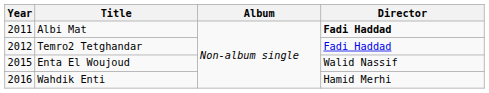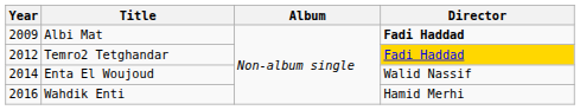Albi Mat | Year: 2011 -> 2009
Temro2 Tetghandar | Director: no background -> gold background
Enta El Woujoud | Year: 2015 -> 2014
